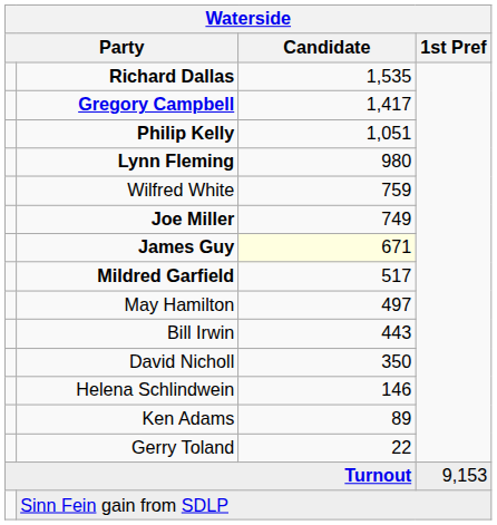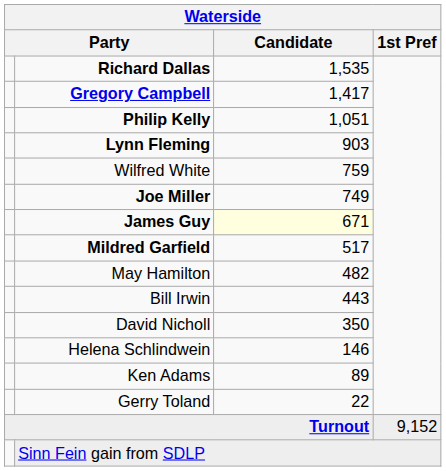Lynn Fleming | Waterside / Candidate: 980 -> 903
May Hamilton | Waterside / Candidate: 497 -> 482
Turnout | Waterside / 1st Pref: 9,153 -> 9,152
